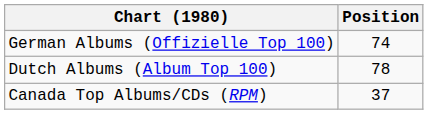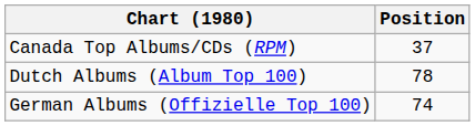rows swapped: Canada Top Albums/CDs (RPM) <-> German Albums (Offizielle Top 100)
